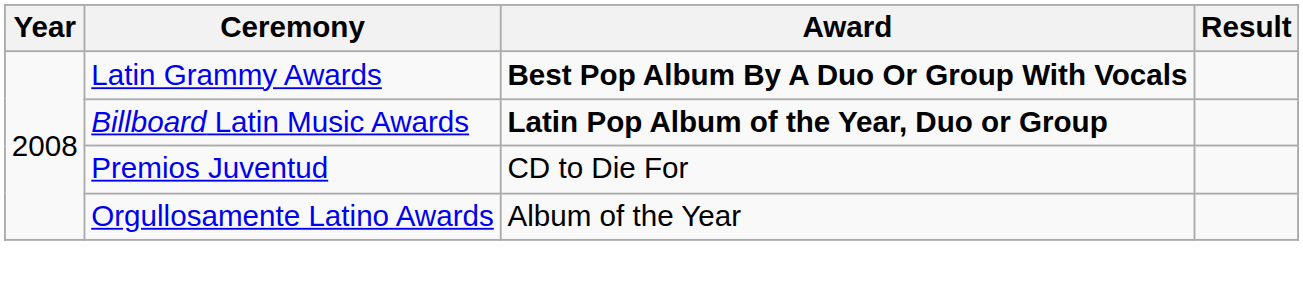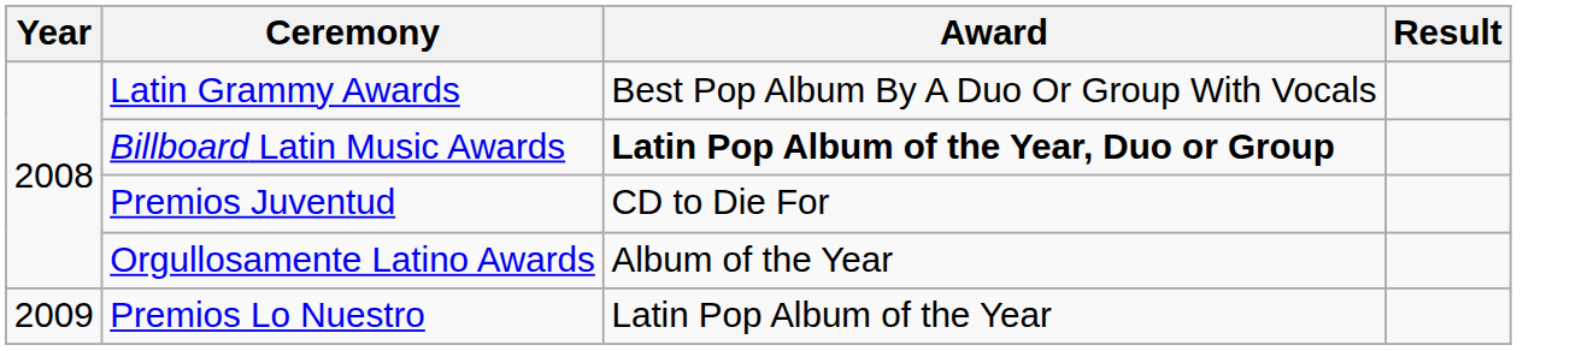Latin Grammy Awards | Award: bold -> normal
+ row: 2009 | Premios Lo Nuestro | Latin Pop Album of the Year
